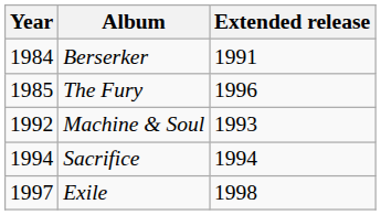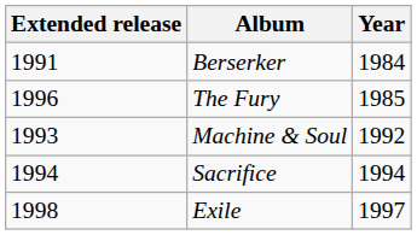columns swapped: Year <-> Extended release
